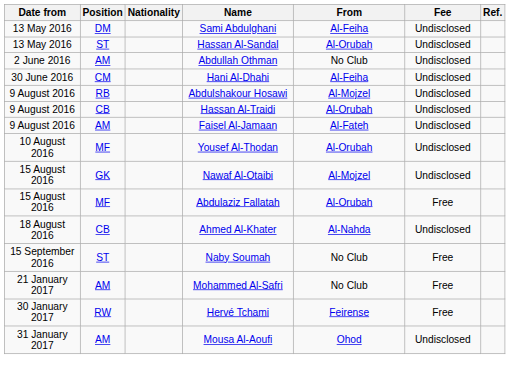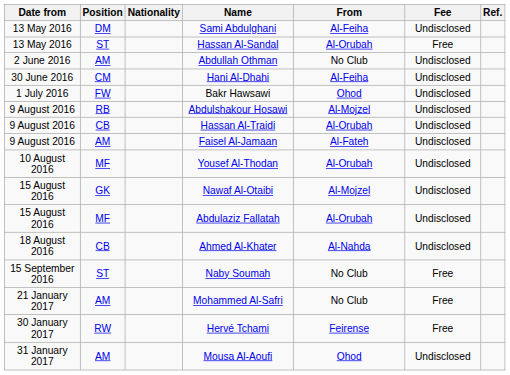Hassan Al-Sandal | Fee: Undisclosed -> Free
+ row: 1 July 2016 | FW | Bakr Hawsawi | Ohod | Undisclosed
Abdulaziz Fallatah | Fee: Free -> Undisclosed
